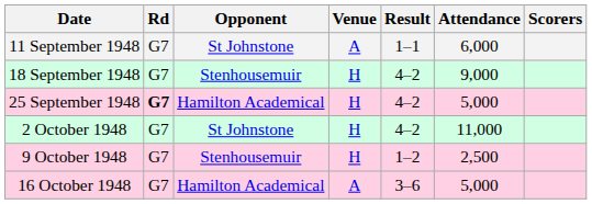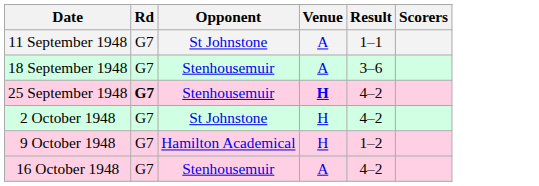- column: Attendance | 6,000 | 9,000 | 5,000 | 11,000 | 2,500 | 5,000
18 September 1948 | Venue: H -> A
18 September 1948 | Result: 4–2 -> 3–6
25 September 1948 | Opponent: Hamilton Academical -> Stenhousemuir
25 September 1948 | Venue: normal -> bold
9 October 1948 | Opponent: Stenhousemuir -> Hamilton Academical
16 October 1948 | Opponent: Hamilton Academical -> Stenhousemuir
16 October 1948 | Result: 3–6 -> 4–2
